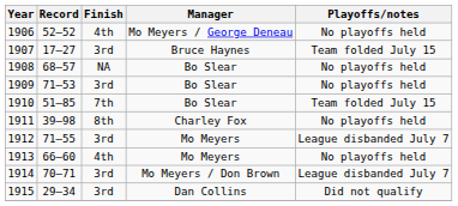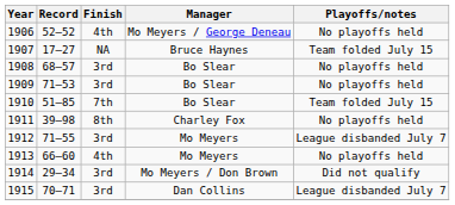1907 | Finish: 3rd -> NA
1908 | Finish: NA -> 3rd
1914 | Record: 70–71 -> 29–34
1914 | Playoffs/notes: League disbanded July 7 -> Did not qualify
1915 | Record: 29–34 -> 70–71
1915 | Playoffs/notes: Did not qualify -> League disbanded July 7
